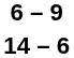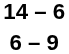rows swapped: 6 – 9 <-> 14 – 6
